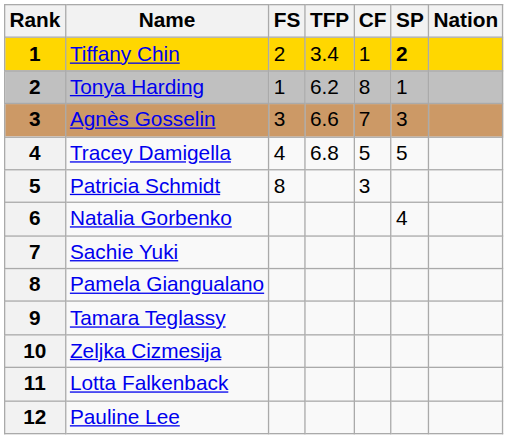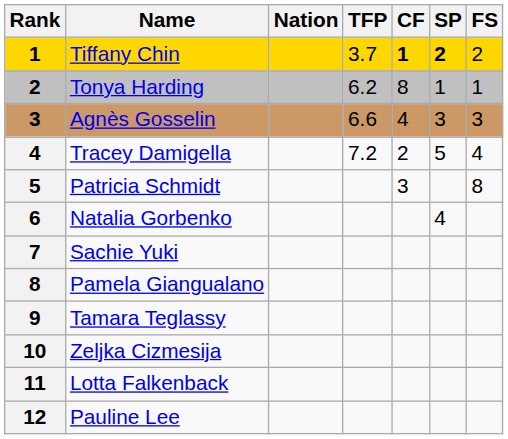columns swapped: Nation <-> FS
Tiffany Chin | TFP: 3.4 -> 3.7
Tiffany Chin | CF: normal -> bold
Agnès Gosselin | CF: 7 -> 4
Tracey Damigella | TFP: 6.8 -> 7.2
Tracey Damigella | CF: 5 -> 2
